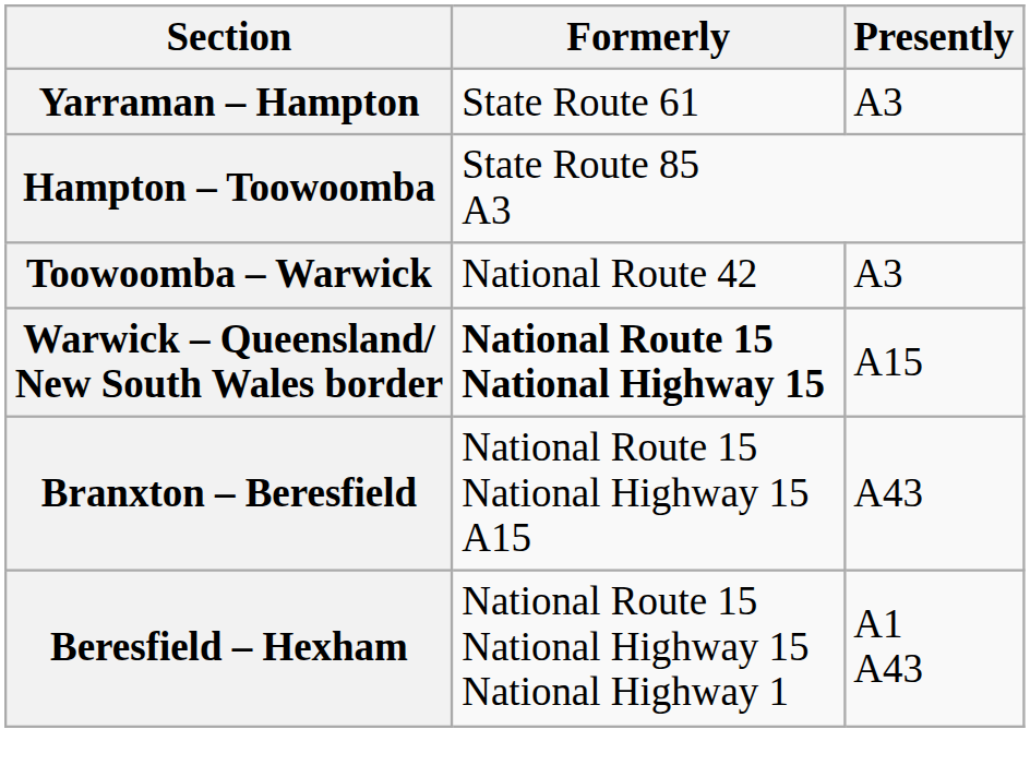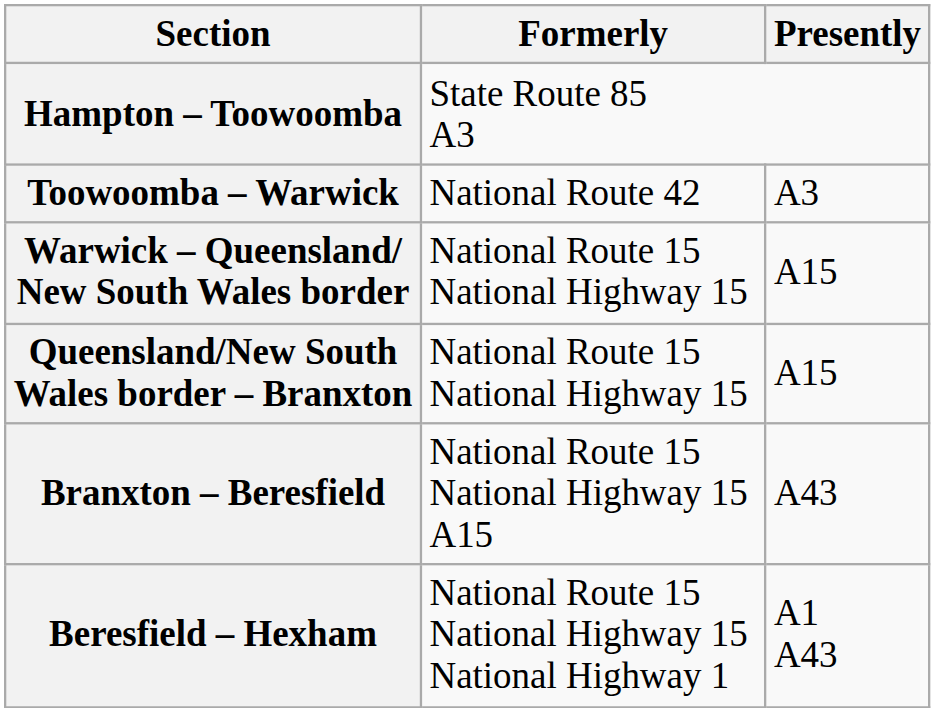- row: Yarraman – Hampton | State Route 61 | A3
Warwick – Queensland/ New South Wales border | Formerly: bold -> normal
+ row: Queensland/New South Wales border – Branxton | National Route 15 National Highway 15 | A15
